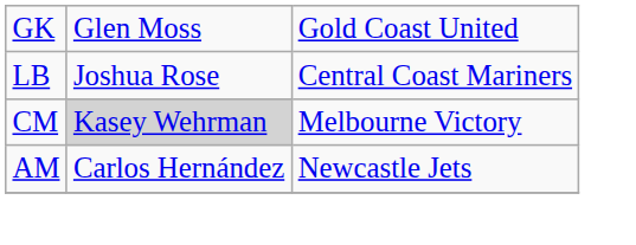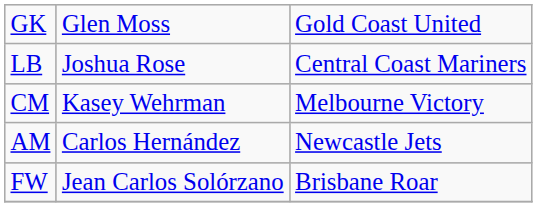CM | column 2: lightgrey background -> no background
+ row: FW | Jean Carlos Solórzano | Brisbane Roar
